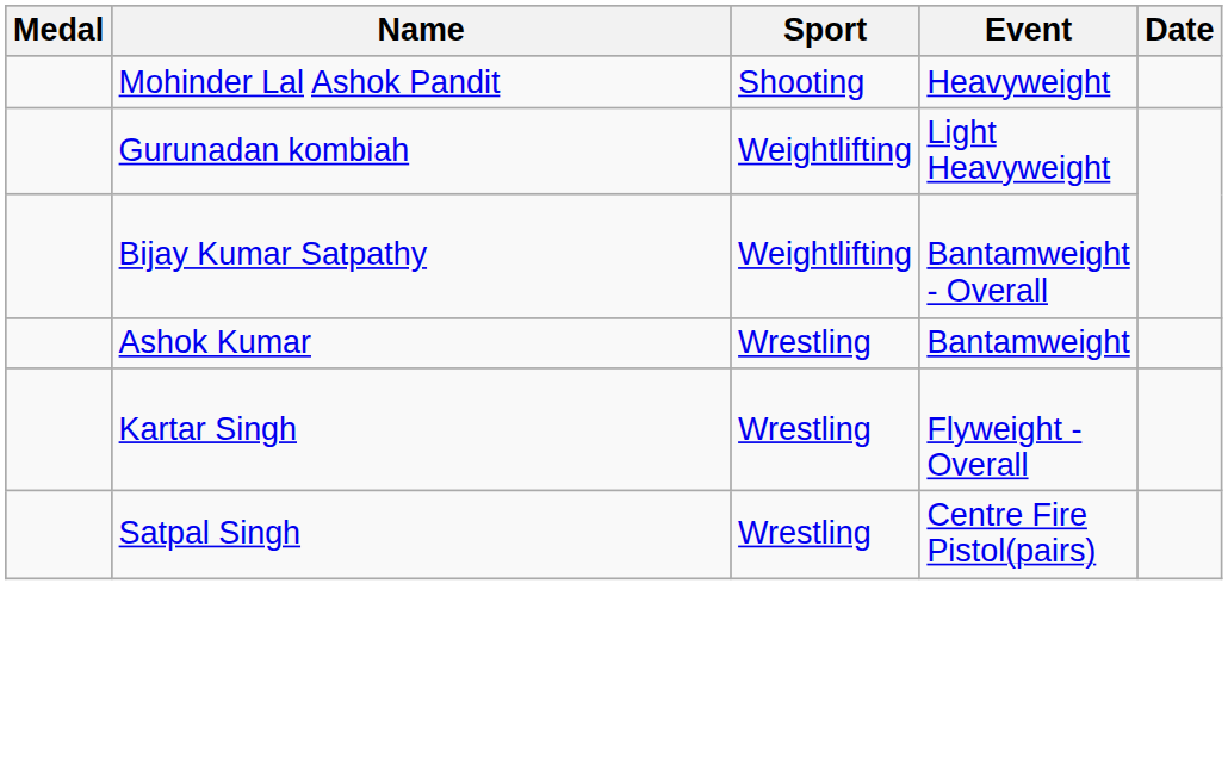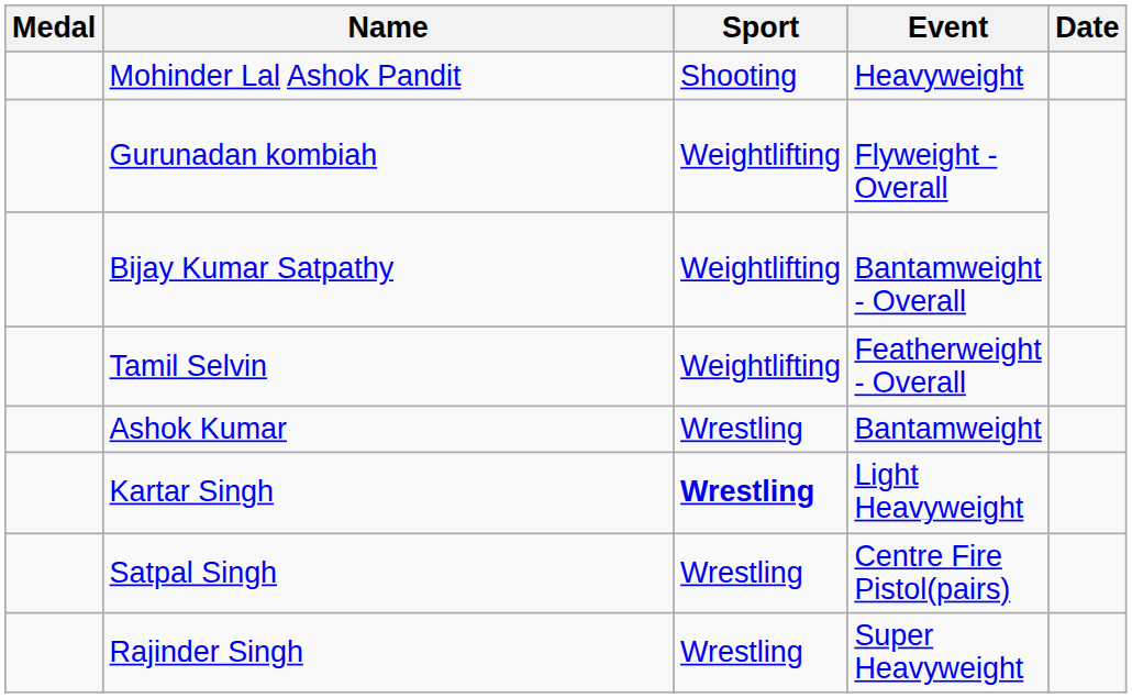Gurunadan kombiah | Event: Light Heavyweight -> Flyweight - Overall
+ row: Tamil Selvin | Weightlifting | Featherweight - Overall
Kartar Singh | Sport: normal -> bold
Kartar Singh | Event: Flyweight - Overall -> Light Heavyweight
+ row: Rajinder Singh | Wrestling | Super Heavyweight
